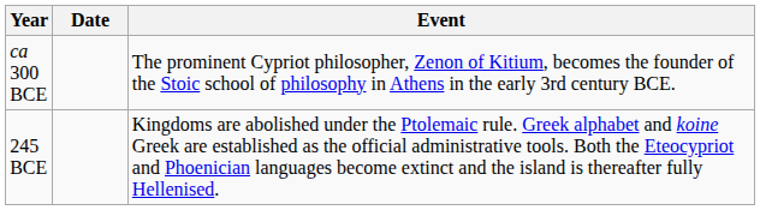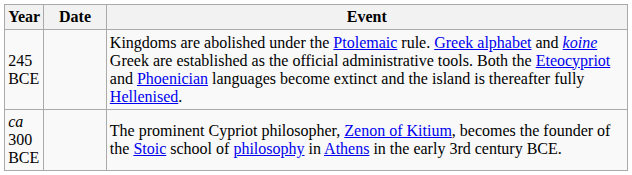rows swapped: ca 300 BCE <-> 245 BCE
